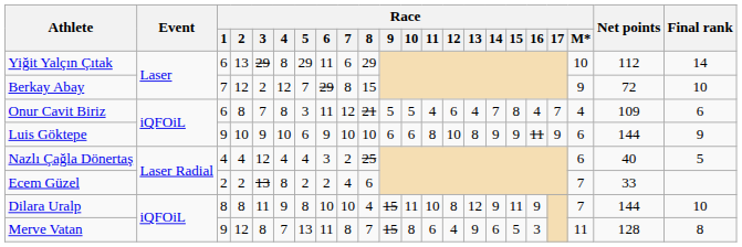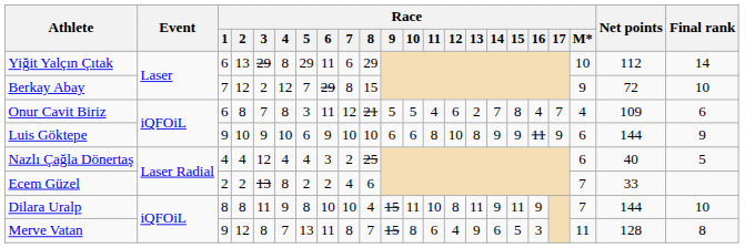Onur Cavit Biriz | Race / 13: 4 -> 2
Dilara Uralp | Race / 13: 12 -> 11
